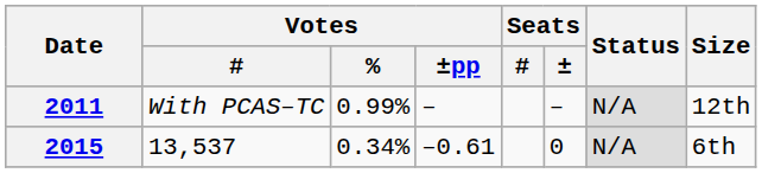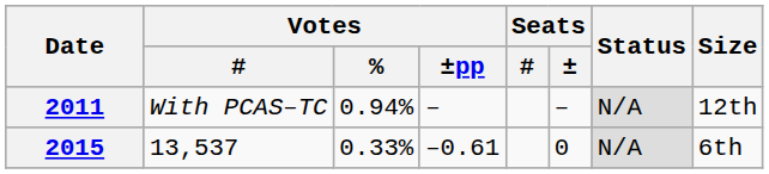2011 | Votes / %: 0.99% -> 0.94%
2015 | Votes / %: 0.34% -> 0.33%
